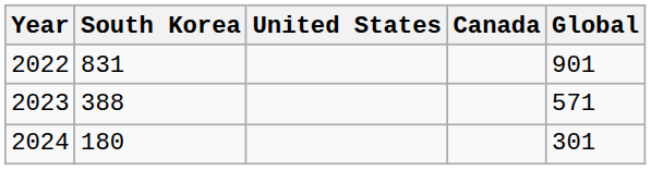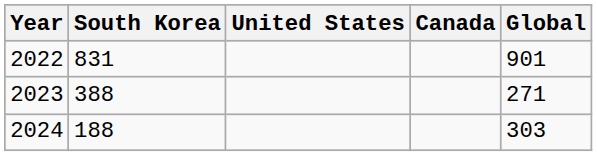2023 | Global: 571 -> 271
2024 | South Korea: 180 -> 188
2024 | Global: 301 -> 303
